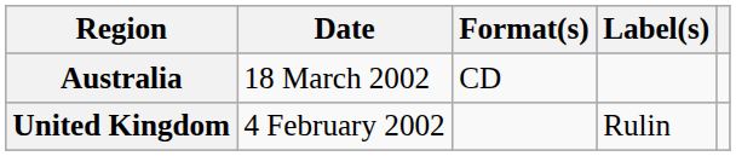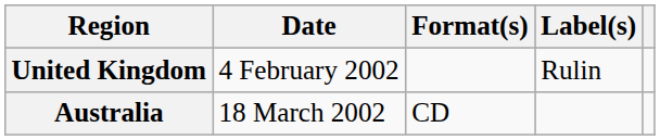rows swapped: United Kingdom <-> Australia
